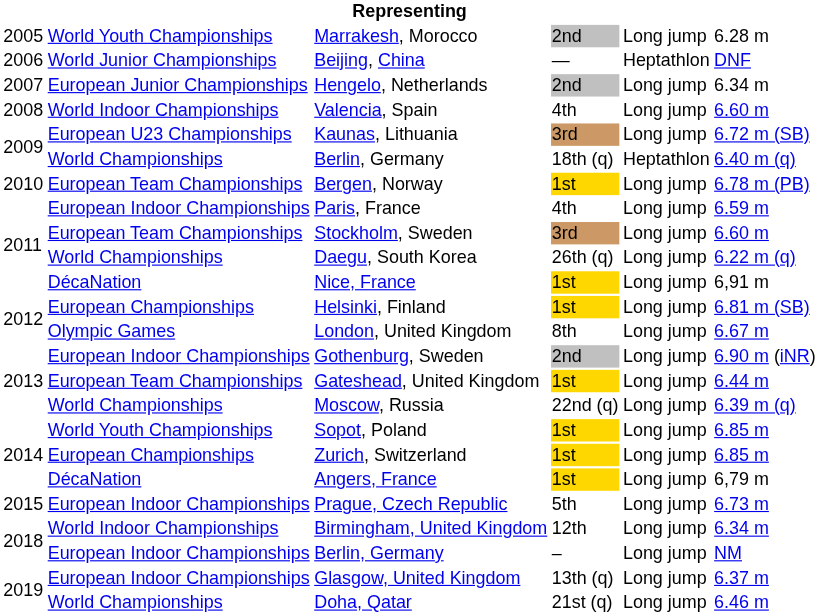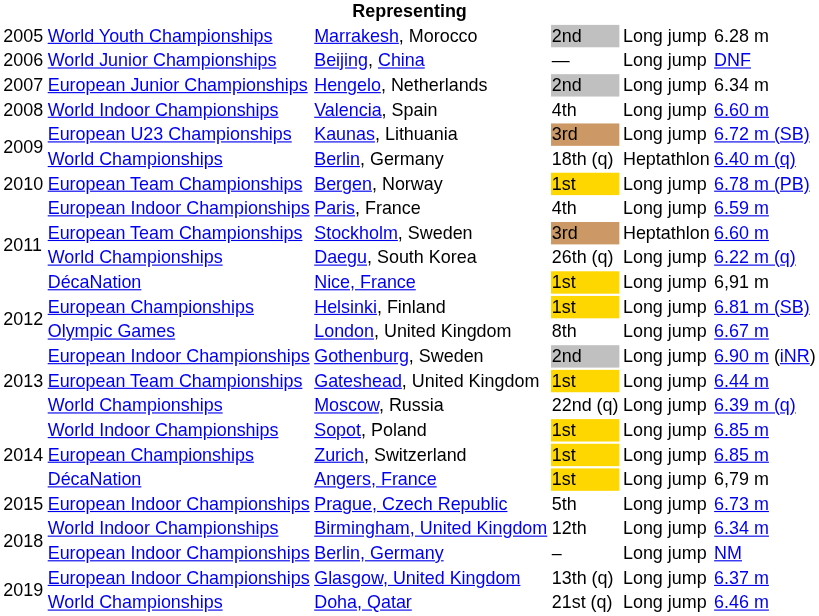Beijing, China | column 5: Heptathlon -> Long jump
Stockholm, Sweden | column 5: Long jump -> Heptathlon
Sopot, Poland | column 2: World Youth Championships -> World Indoor Championships
